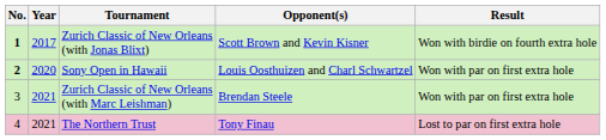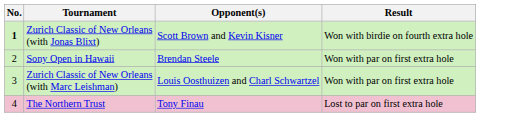- column: Year | 2017 | 2020 | 2021 | 2021
Sony Open in Hawaii | No.: bold -> normal
Sony Open in Hawaii | Opponent(s): Louis Oosthuizen and Charl Schwartzel -> Brendan Steele
Zurich Classic of New Orleans (with Marc Leishman) | Opponent(s): Brendan Steele -> Louis Oosthuizen and Charl Schwartzel
